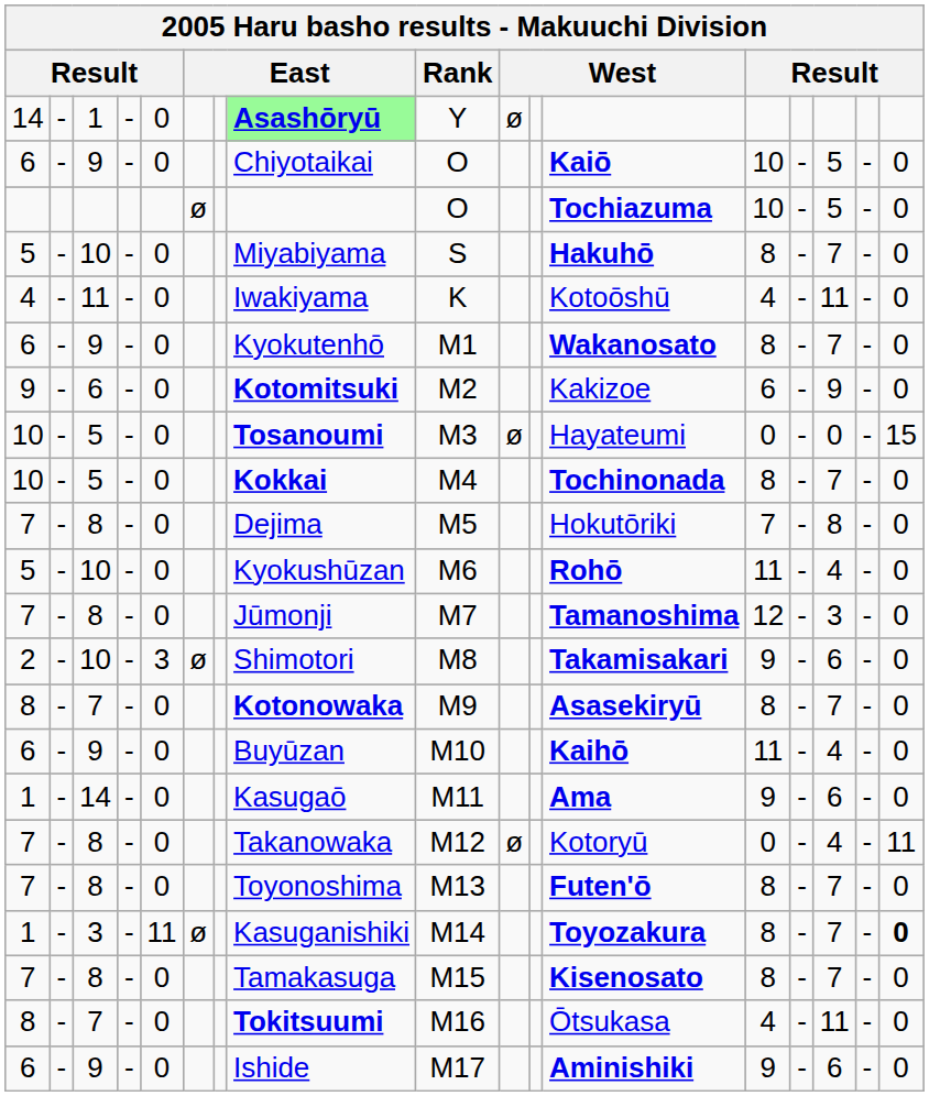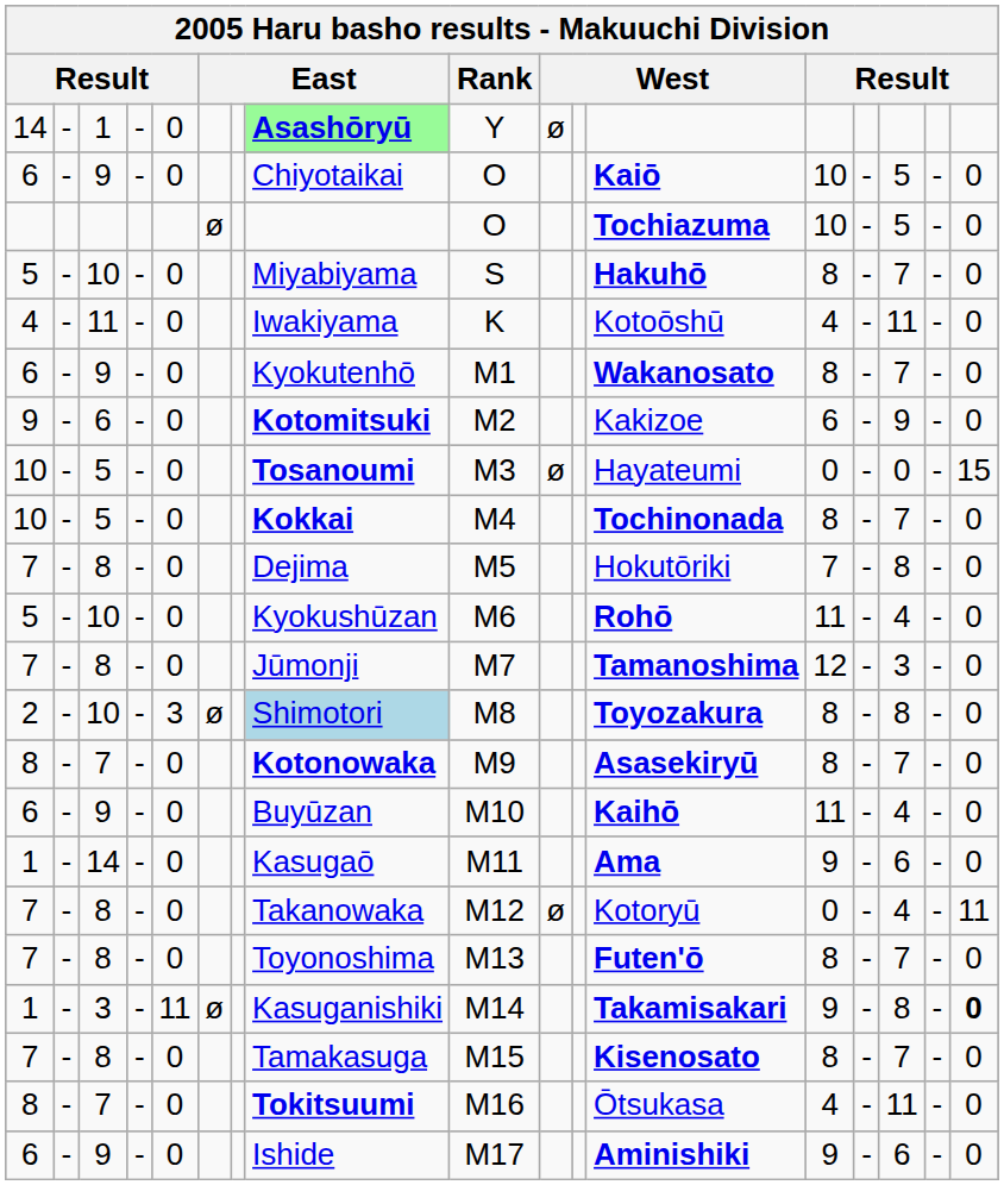2 | column 8: no background -> lightblue background
2 | column 12: Takamisakari -> Toyozakura
2 | column 13: 9 -> 8
2 | column 15: 6 -> 8
1 / 3 | column 12: Toyozakura -> Takamisakari
1 / 3 | column 13: 8 -> 9
1 / 3 | column 15: 7 -> 8
